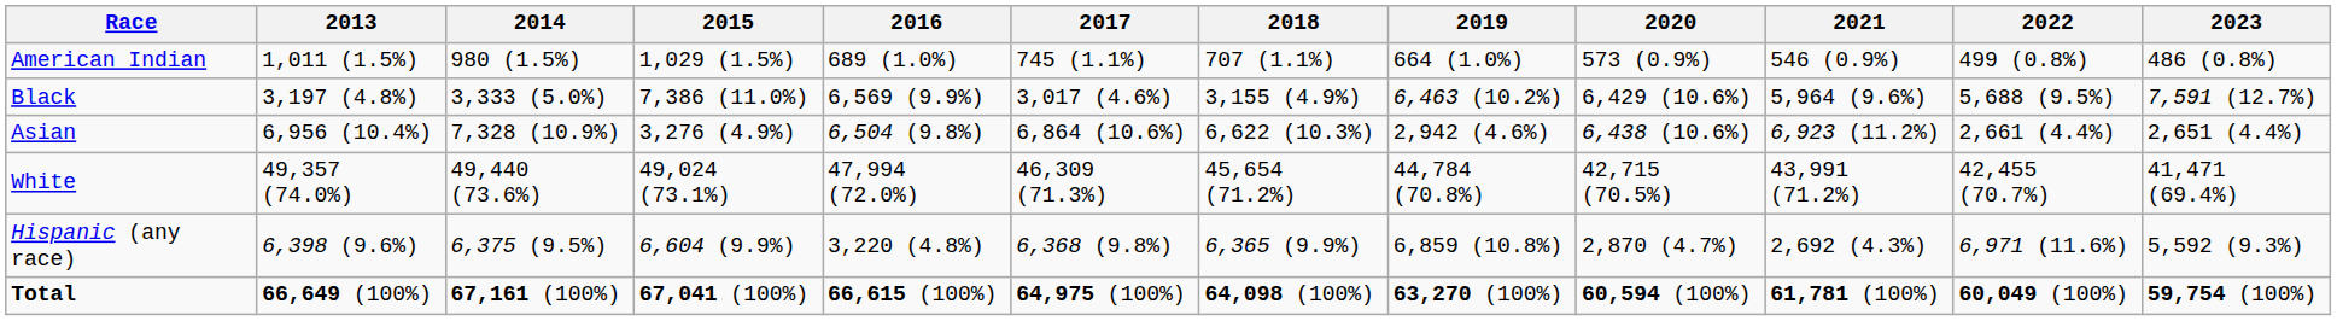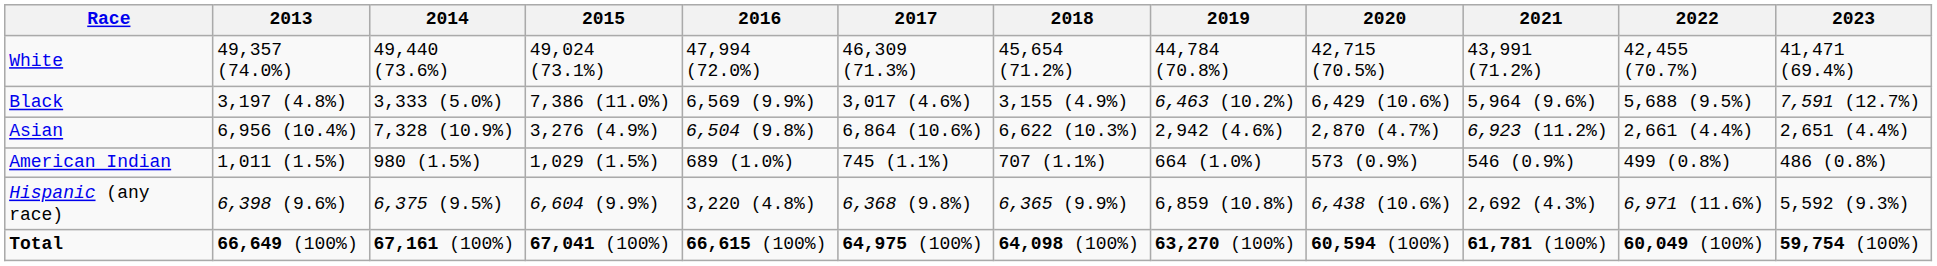rows swapped: White <-> American Indian
Asian | 2020: 6,438 (10.6%) -> 2,870 (4.7%)
Hispanic (any race) | 2020: 2,870 (4.7%) -> 6,438 (10.6%)
